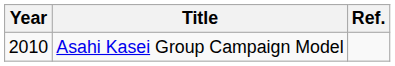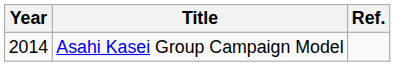Asahi Kasei Group Campaign Model | Year: 2010 -> 2014
